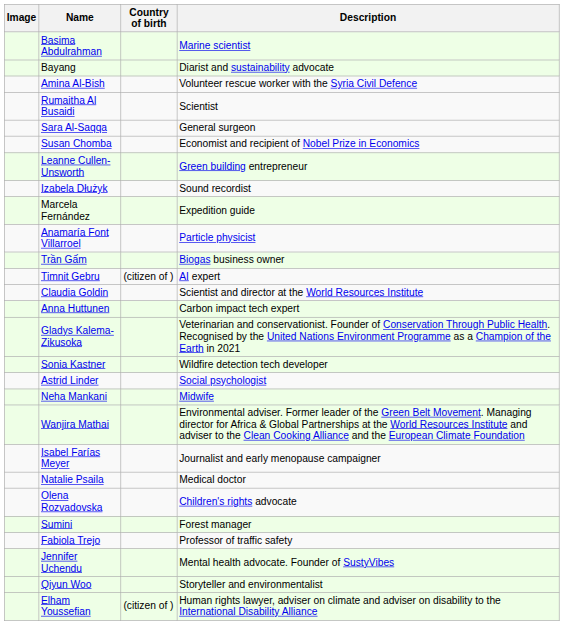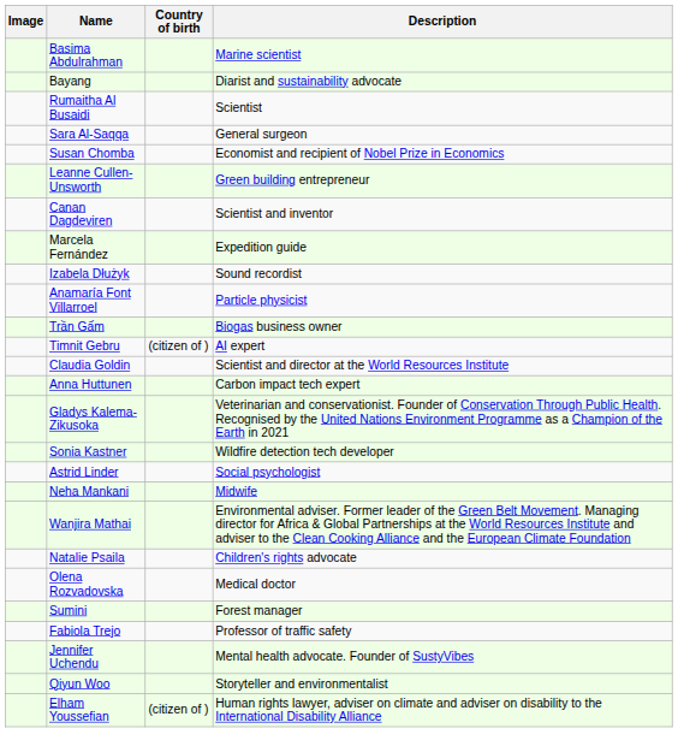- row: Amina Al-Bish | Volunteer rescue worker with the Syria Civil Defence
+ row: Canan Dagdeviren | Scientist and inventor
rows swapped: Izabela Dłużyk <-> Marcela Fernández
- row: Isabel Farías Meyer | Journalist and early menopause campaigner
Natalie Psaila | Description: Medical doctor -> Children's rights advocate
Olena Rozvadovska | Description: Children's rights advocate -> Medical doctor
